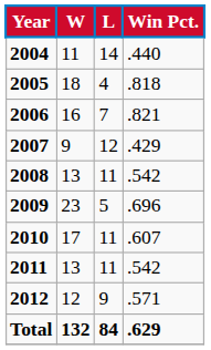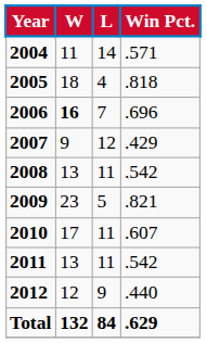2004 | Win Pct.: .440 -> .571
2006 | W: normal -> bold
2006 | Win Pct.: .821 -> .696
2009 | Win Pct.: .696 -> .821
2012 | Win Pct.: .571 -> .440
